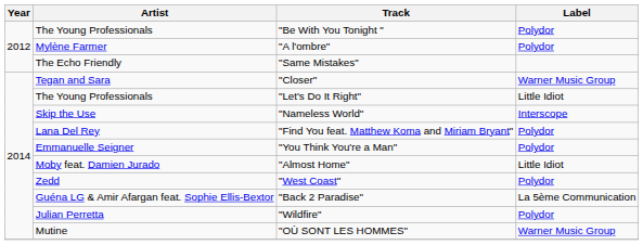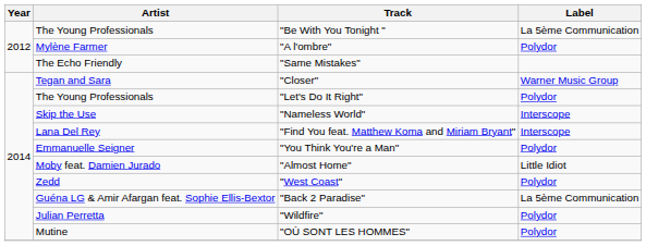"Be With You Tonight " | Label: Polydor -> La 5ème Communication
"Let's Do It Right" | Label: Little Idiot -> Polydor
"Find You feat. Matthew Koma and Miriam Bryant" | Label: Polydor -> Interscope
"OÙ SONT LES HOMMES" | Label: Warner Music Group -> Polydor
